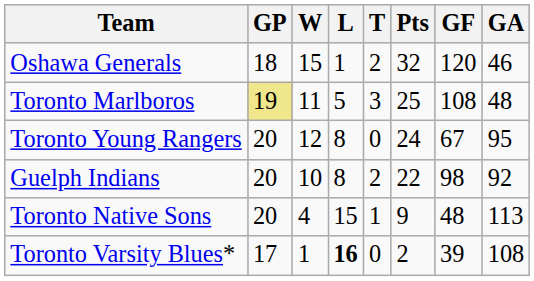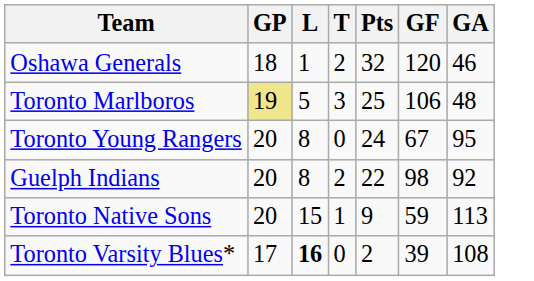- column: W | 15 | 11 | 12 | 10 | 4 | 1
Toronto Marlboros | GF: 108 -> 106
Toronto Native Sons | GF: 48 -> 59
